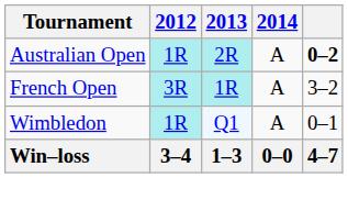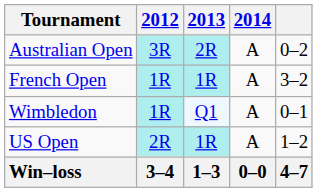Australian Open | 2012: 1R -> 3R
Australian Open | column 5: bold -> normal
French Open | 2012: 3R -> 1R
+ row: US Open | 2R | 1R | A | 1–2
